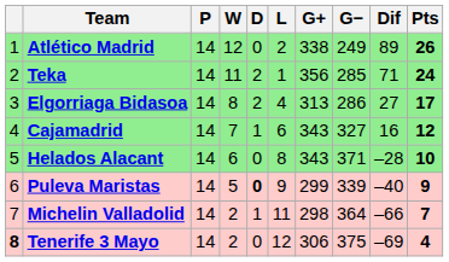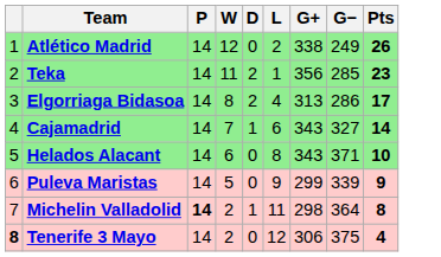- column: Dif | 89 | 71 | 27 | 16 | –28 | –40 | –66 | –69
Teka | Pts: 24 -> 23
Cajamadrid | Pts: 12 -> 14
Puleva Maristas | D: bold -> normal
Michelin Valladolid | P: normal -> bold
Michelin Valladolid | Pts: 7 -> 8
